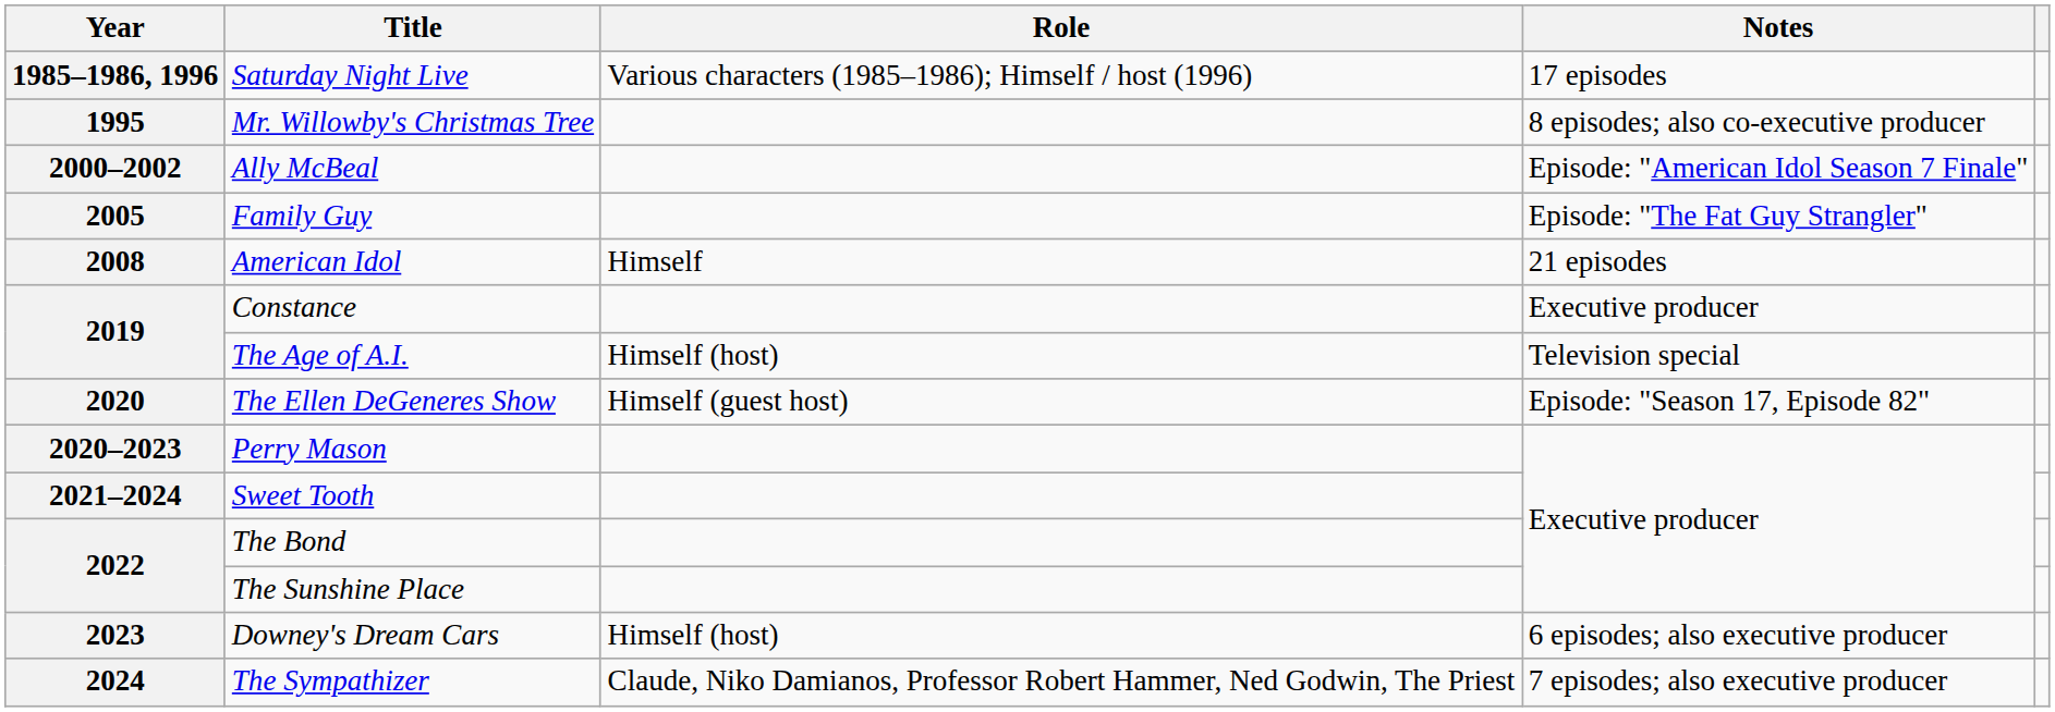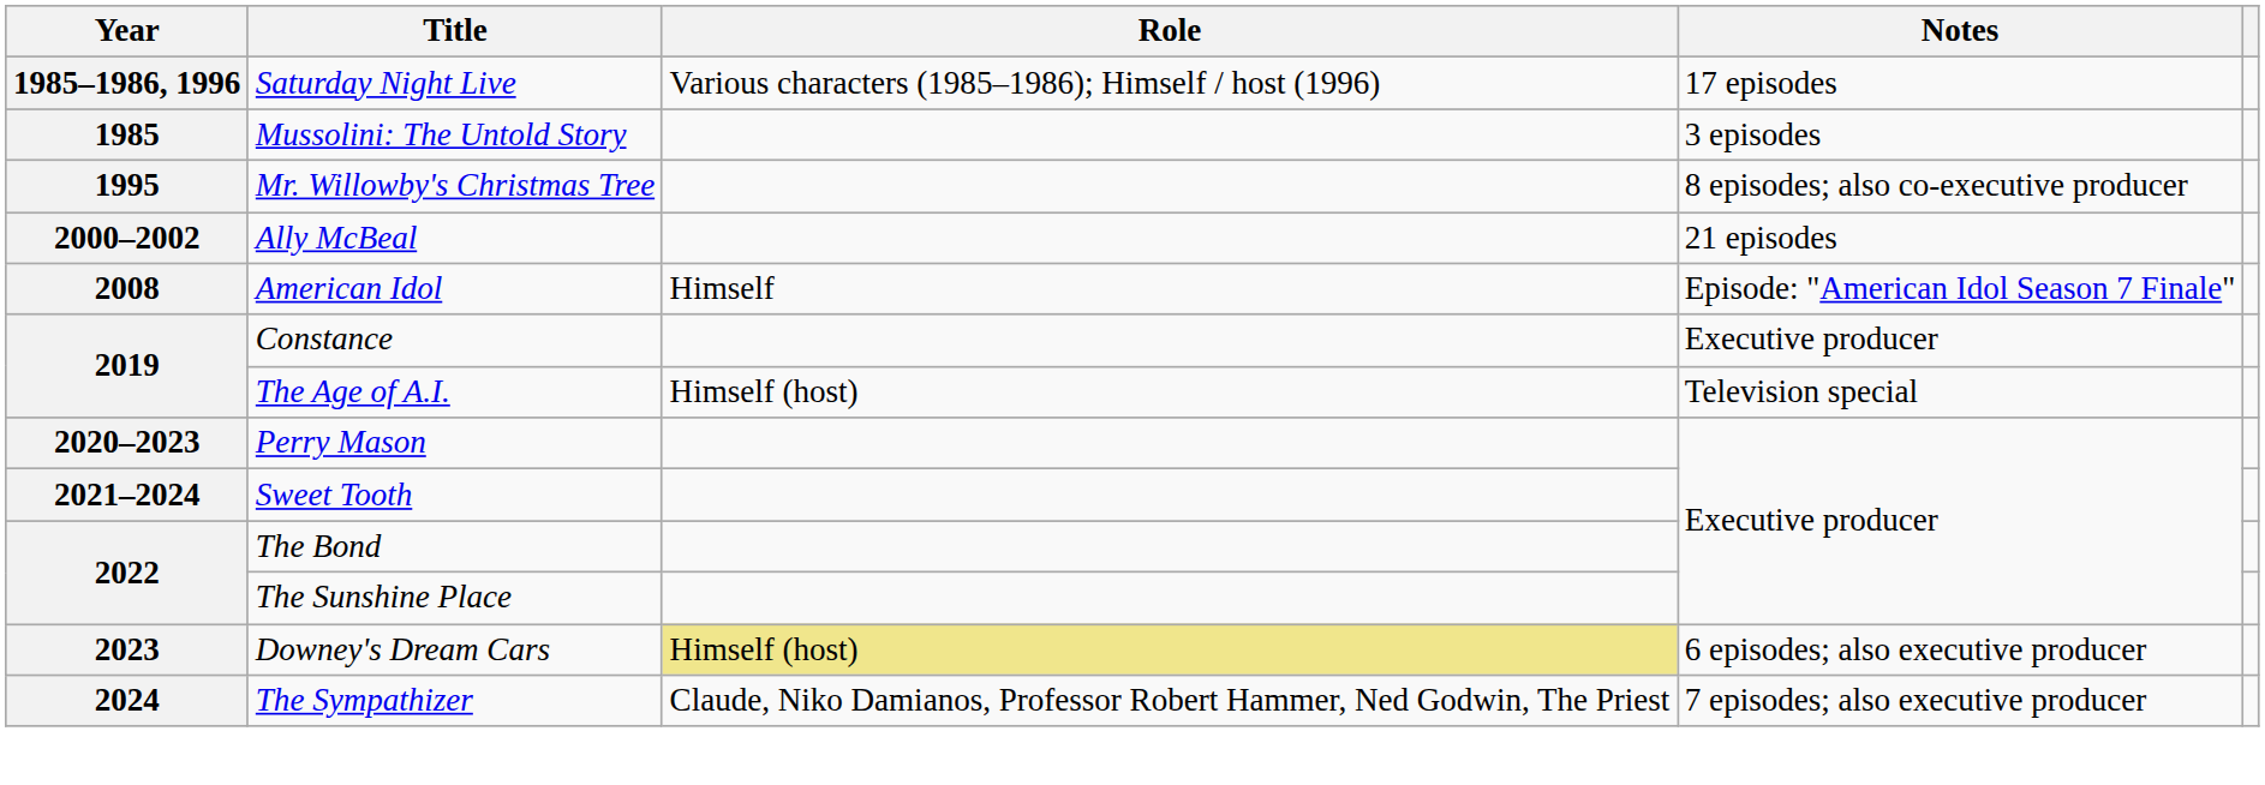+ row: 1985 | Mussolini: The Untold Story | 3 episodes
Ally McBeal | Notes: Episode: "American Idol Season 7 Finale" -> 21 episodes
- row: 2005 | Family Guy | Episode: "The Fat Guy Strangler"
American Idol | Notes: 21 episodes -> Episode: "American Idol Season 7 Finale"
- row: 2020 | The Ellen DeGeneres Show | Himself (guest host) | Episode: "Season 17, Episode 82"
Downey's Dream Cars | Role: no background -> khaki background
